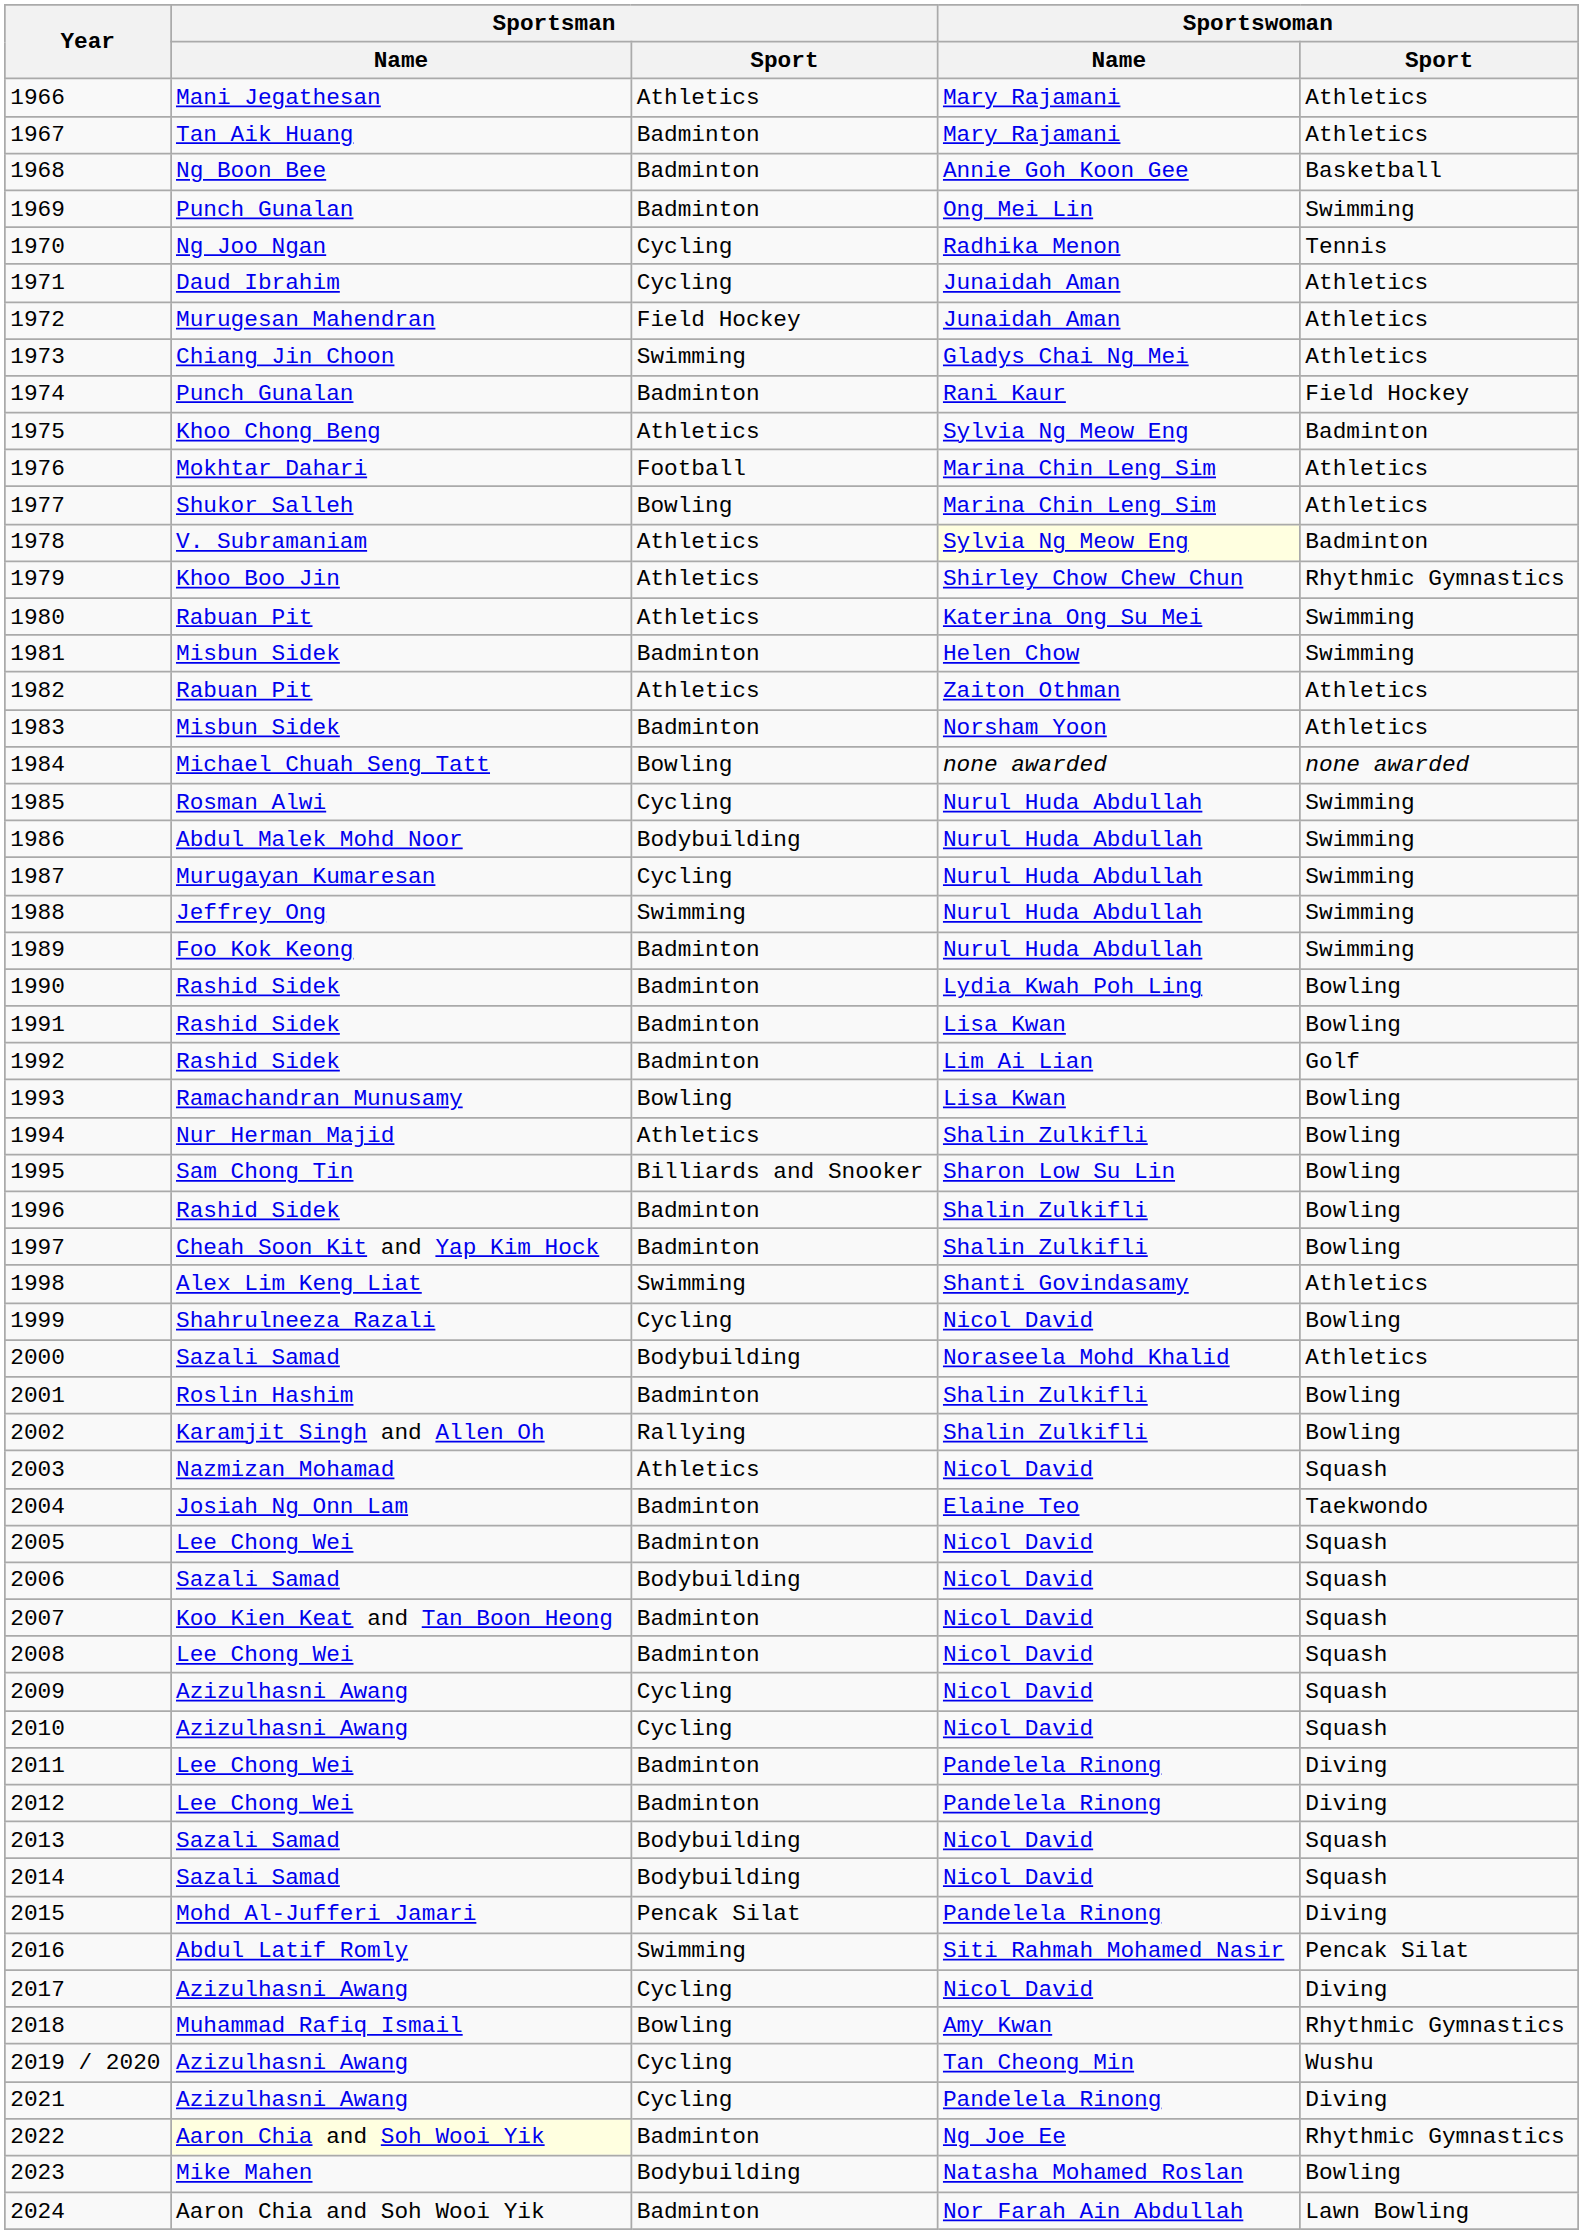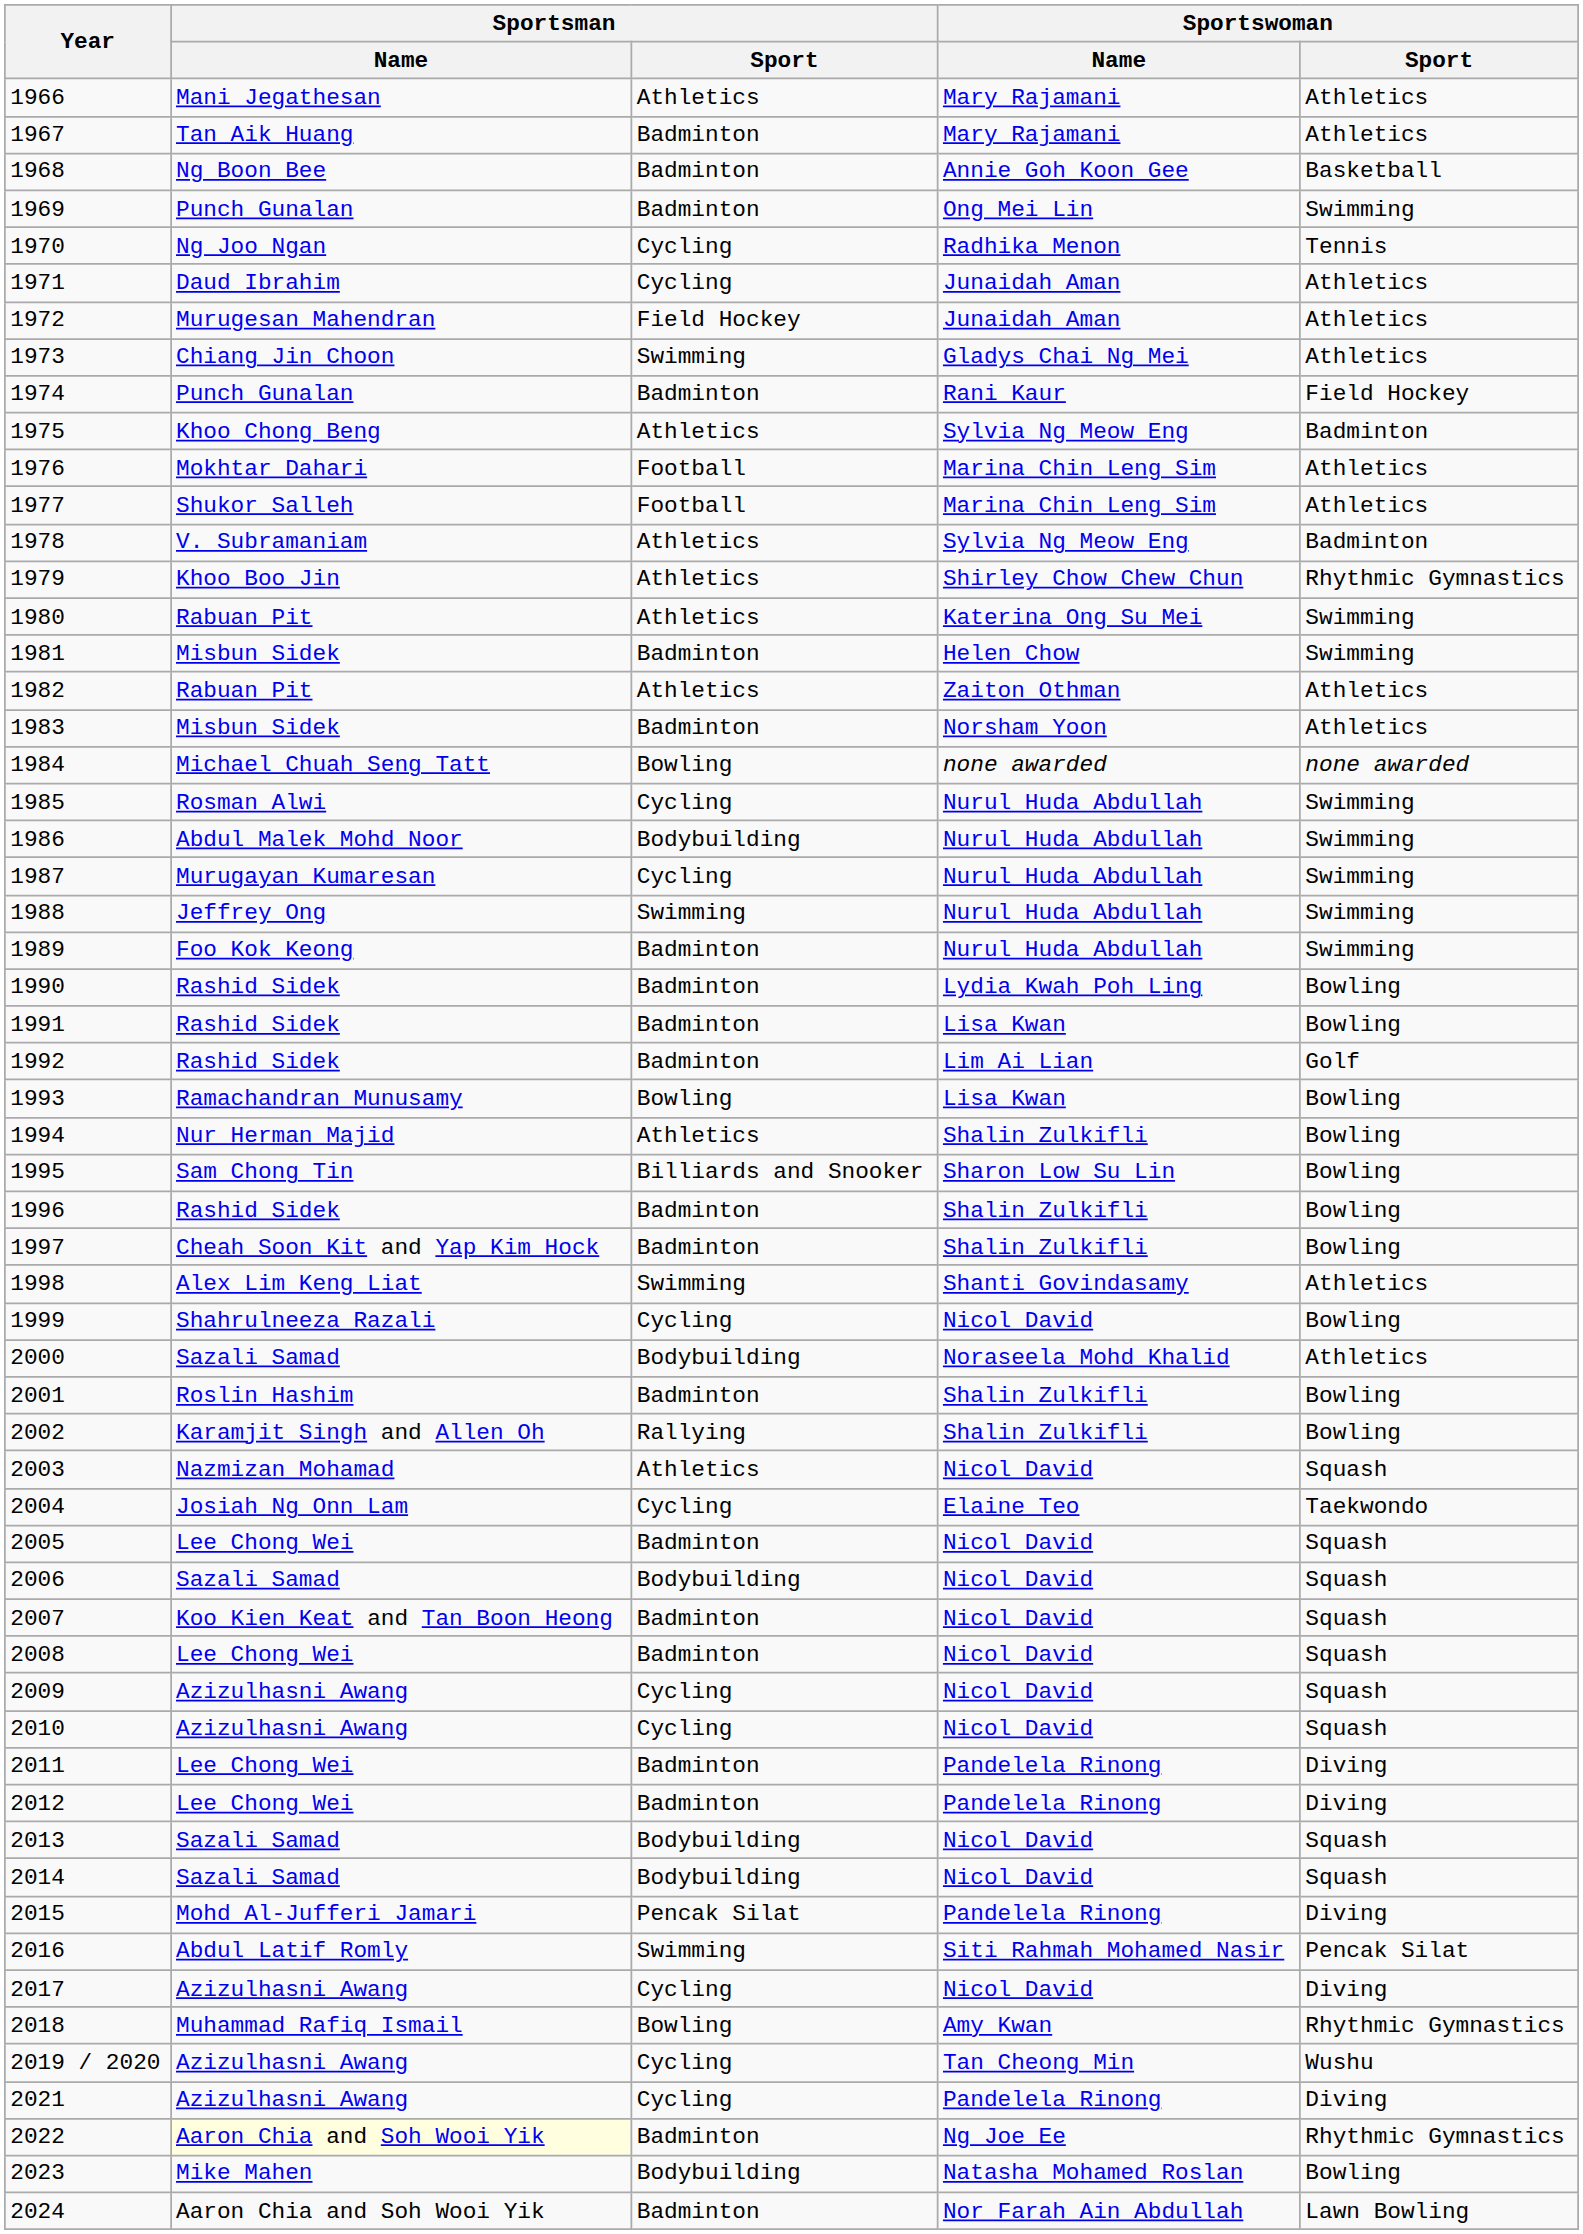1977 | Sportsman / Sport: Bowling -> Football
1978 | Sportswoman / Name: lightyellow background -> no background
2004 | Sportsman / Sport: Badminton -> Cycling
